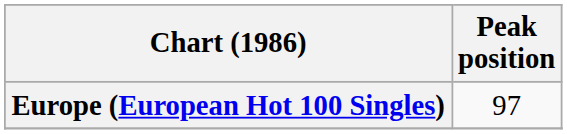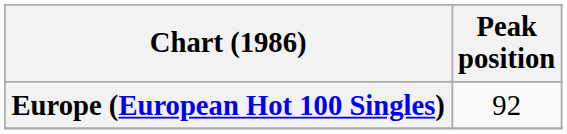Europe (European Hot 100 Singles) | Peak position: 97 -> 92
